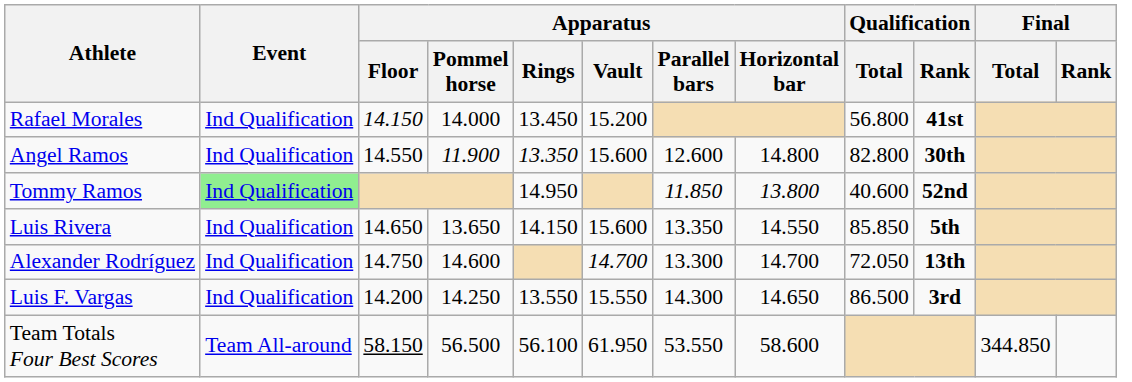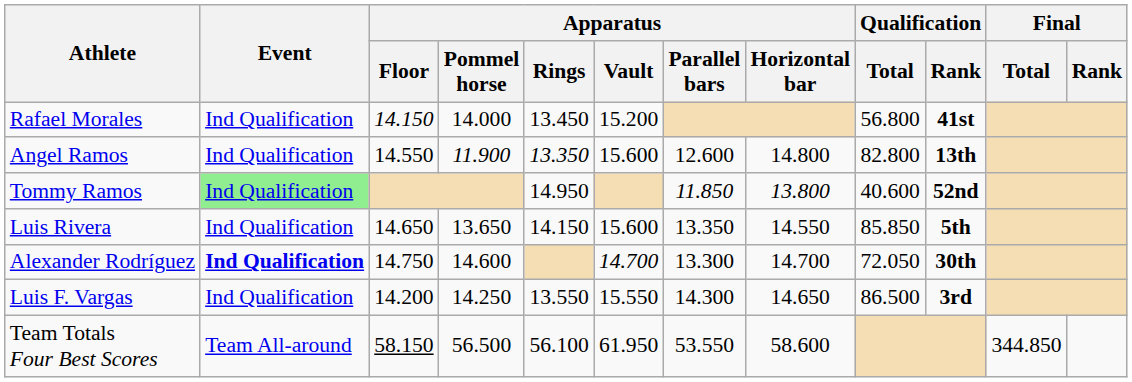Angel Ramos | Qualification / Rank: 30th -> 13th
Alexander Rodríguez | Event: normal -> bold
Alexander Rodríguez | Qualification / Rank: 13th -> 30th
